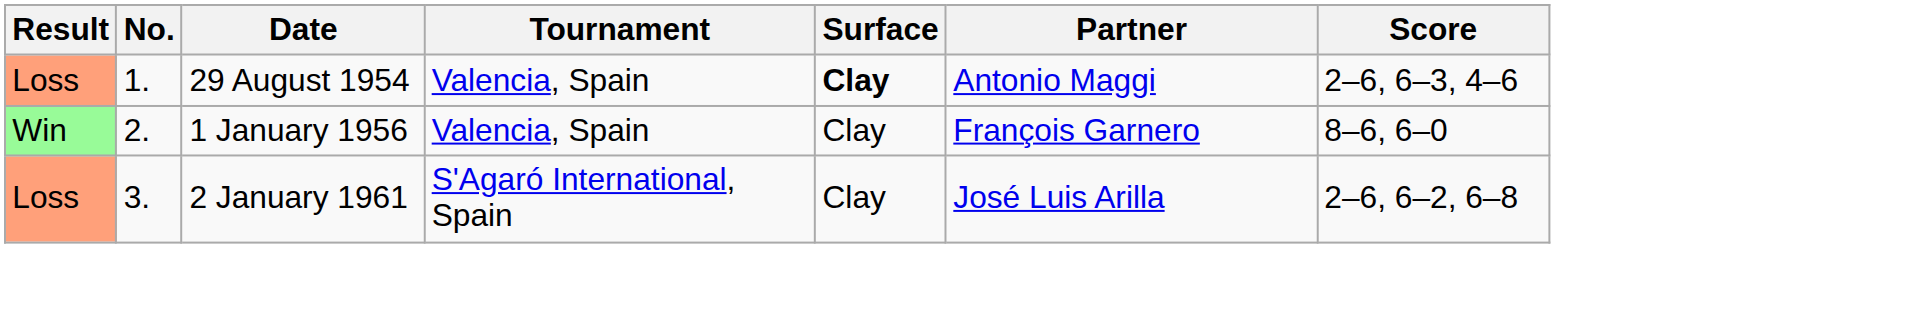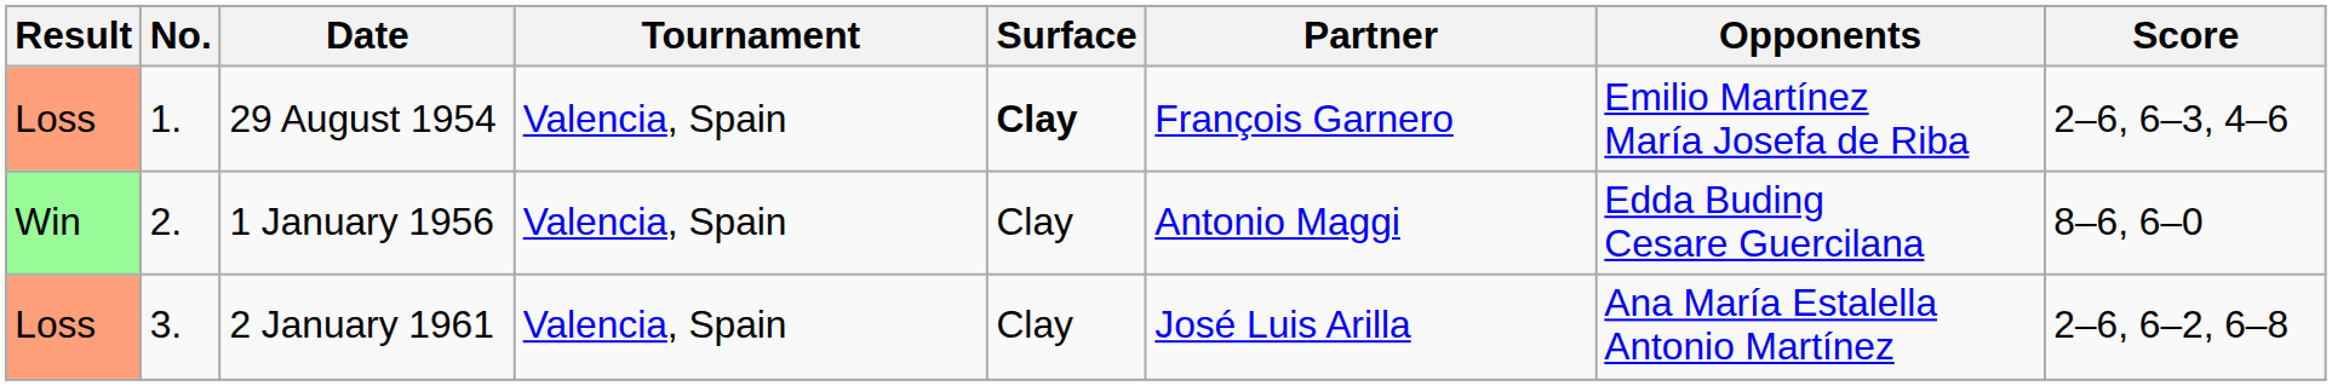+ column: Opponents | Emilio Martínez María Josefa de Riba | Edda Buding Cesare Guercilana | Ana María Estalella Antonio Martínez
29 August 1954 | Partner: Antonio Maggi -> François Garnero
1 January 1956 | Partner: François Garnero -> Antonio Maggi
2 January 1961 | Tournament: S'Agaró International, Spain -> Valencia, Spain
